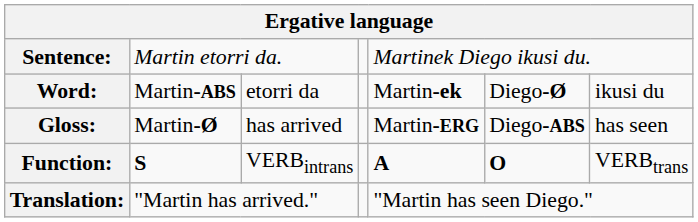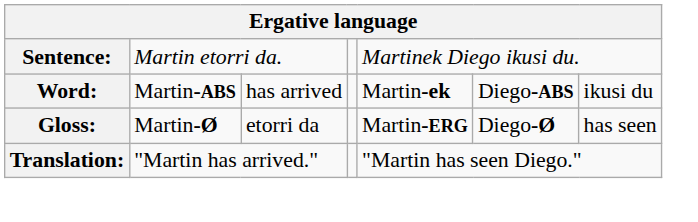Word: | column 3: etorri da -> has arrived
Word: | column 6: Diego-Ø -> Diego-ABS
Gloss: | column 3: has arrived -> etorri da
Gloss: | column 6: Diego-ABS -> Diego-Ø
- row: Function: | S | VERBintrans | A | O | VERBtrans
